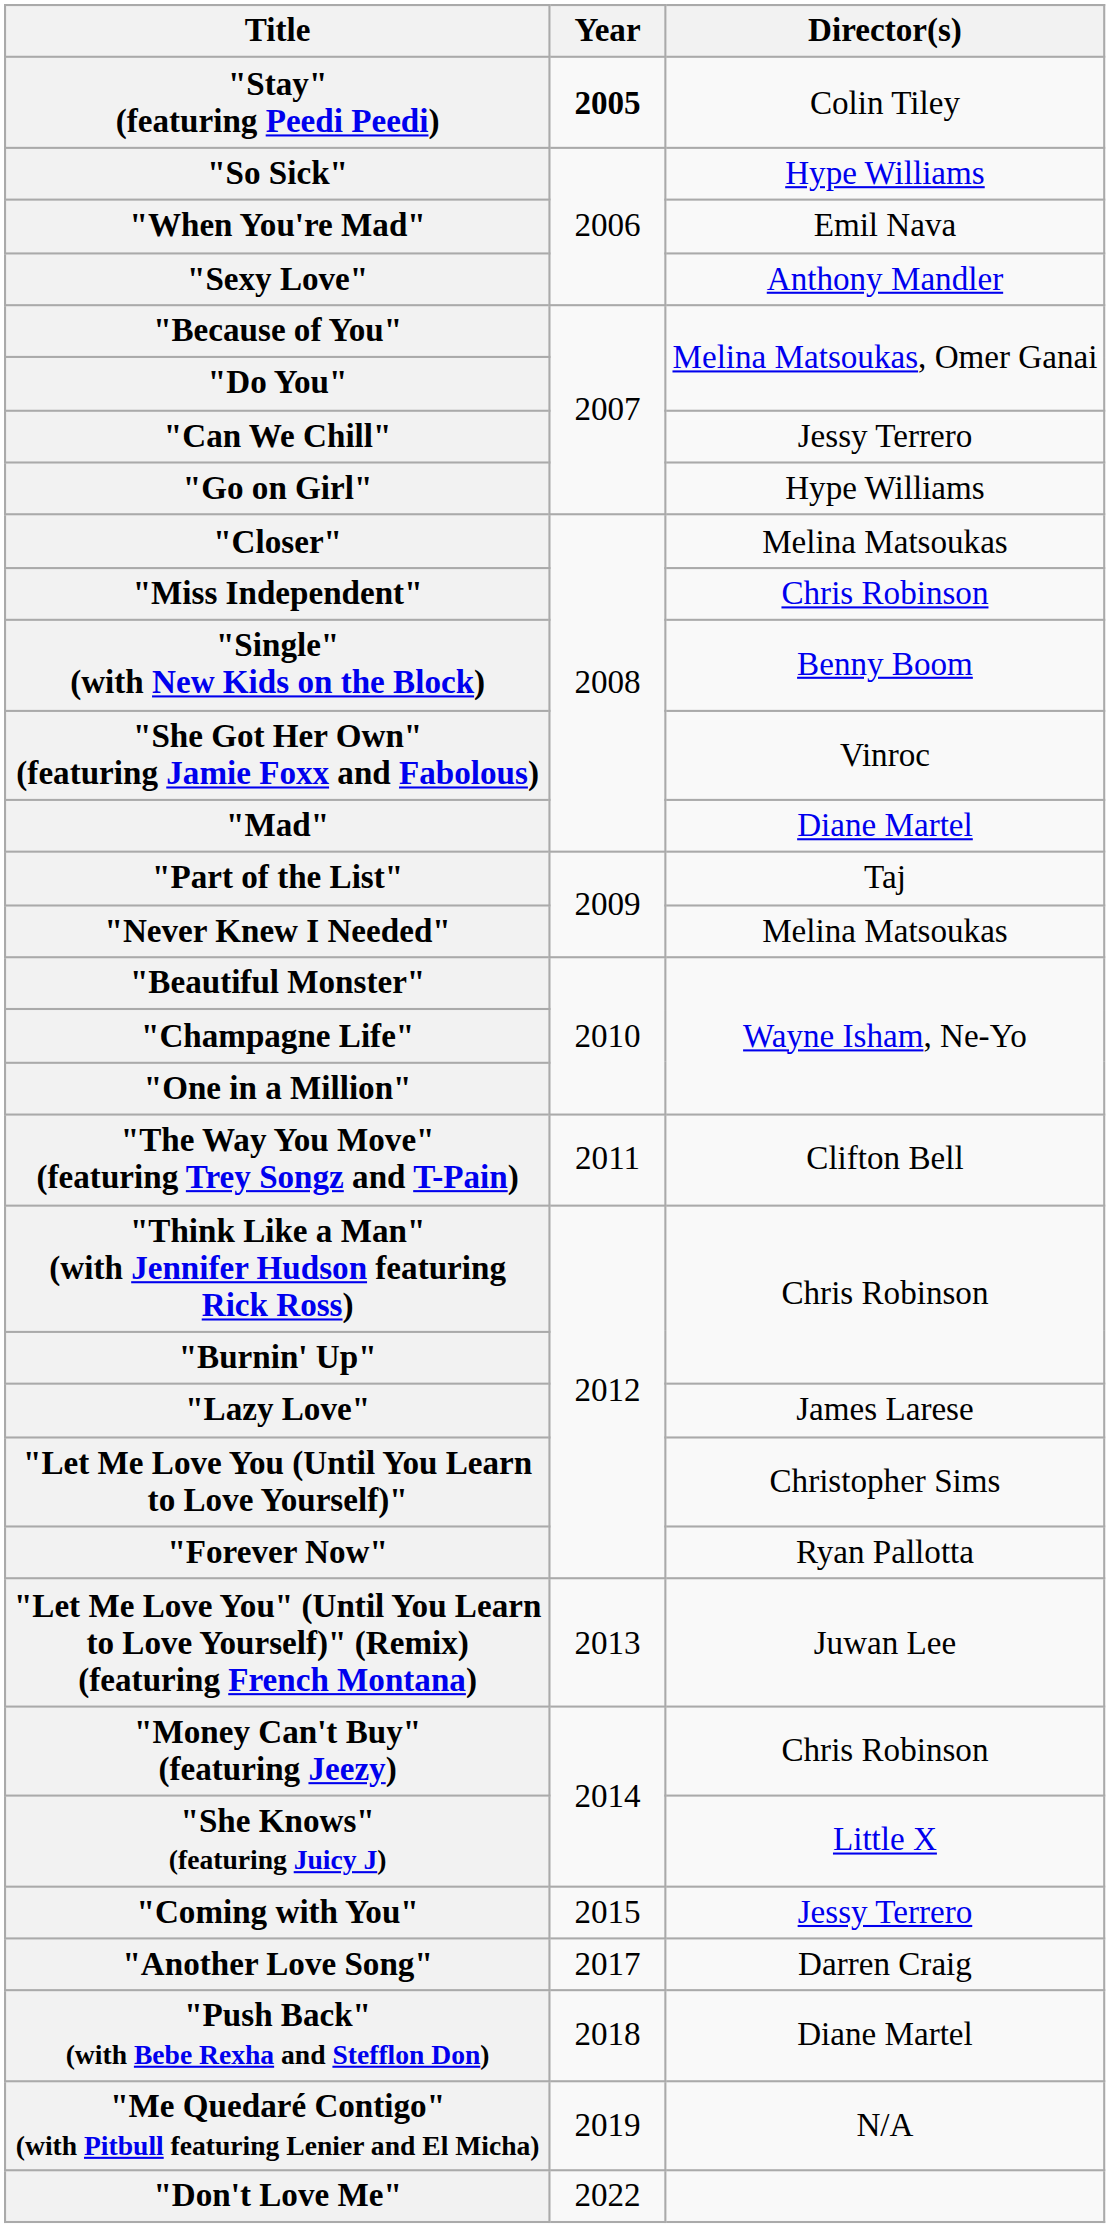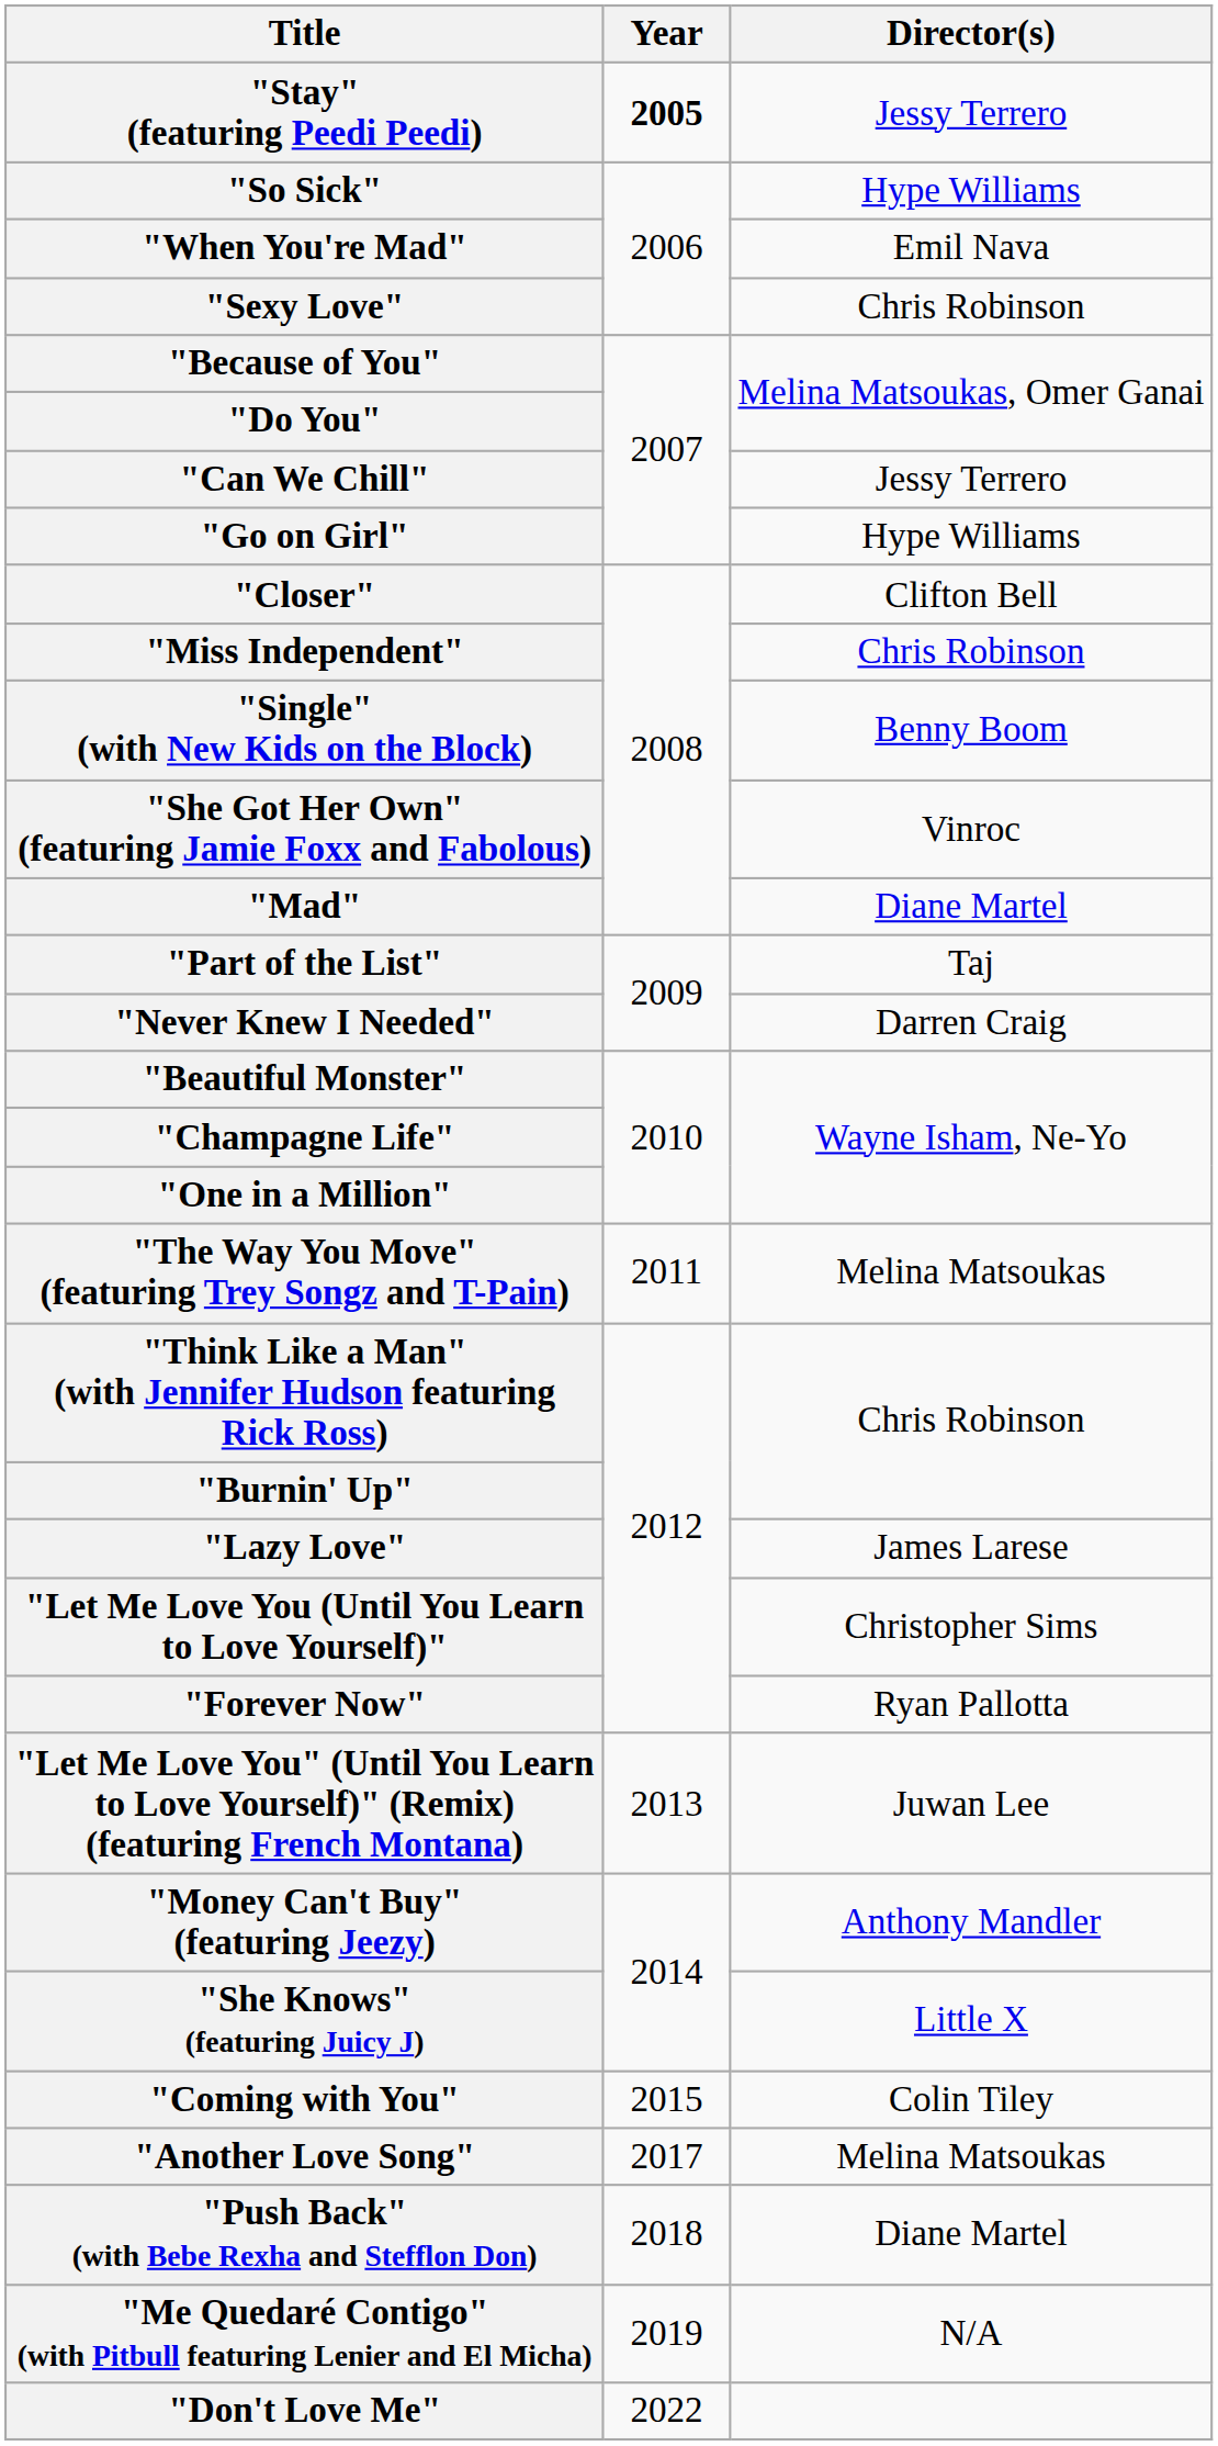"Stay" (featuring Peedi Peedi) | Director(s): Colin Tiley -> Jessy Terrero
"Sexy Love" | Director(s): Anthony Mandler -> Chris Robinson
"Closer" | Director(s): Melina Matsoukas -> Clifton Bell
"Never Knew I Needed" | Director(s): Melina Matsoukas -> Darren Craig
"The Way You Move" (featuring Trey Songz and T-Pain) | Director(s): Clifton Bell -> Melina Matsoukas
"Money Can't Buy" (featuring Jeezy) | Director(s): Chris Robinson -> Anthony Mandler
"Coming with You" | Director(s): Jessy Terrero -> Colin Tiley
"Another Love Song" | Director(s): Darren Craig -> Melina Matsoukas
